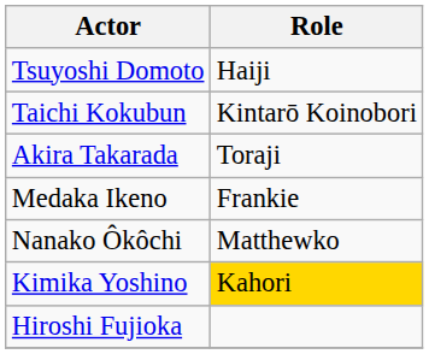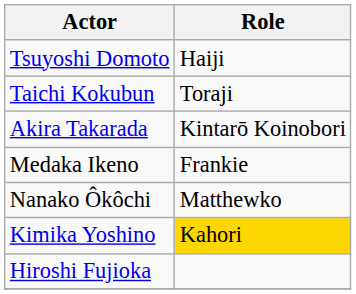Taichi Kokubun | Role: Kintarō Koinobori -> Toraji
Akira Takarada | Role: Toraji -> Kintarō Koinobori
